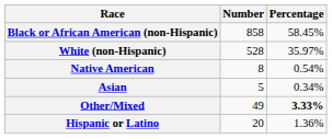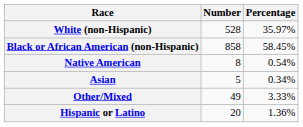rows swapped: White (non-Hispanic) <-> Black or African American (non-Hispanic)
Other/Mixed | Percentage: bold -> normal
